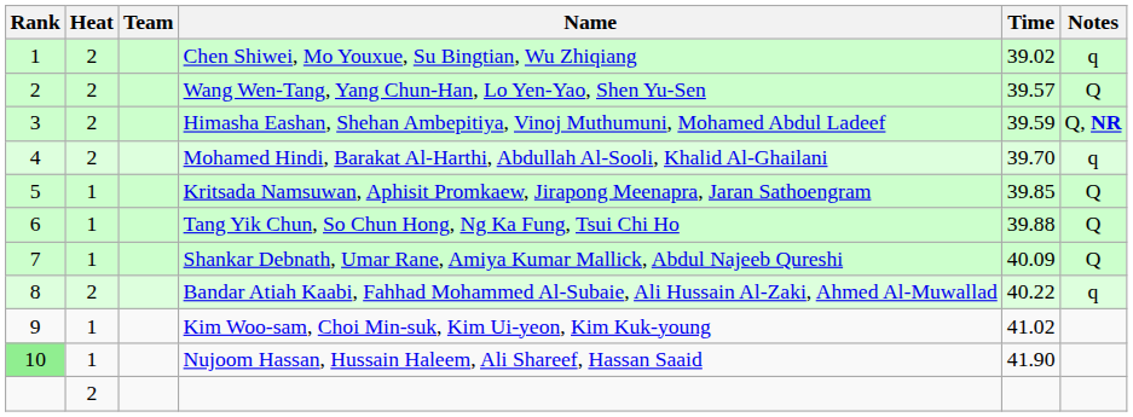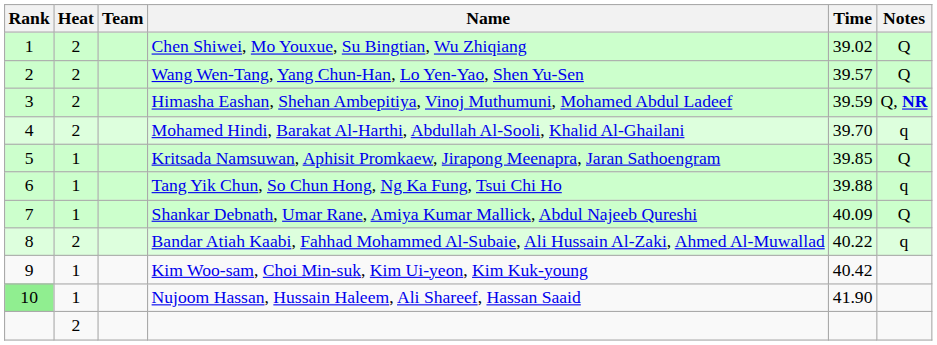Chen Shiwei, Mo Youxue, Su Bingtian, Wu Zhiqiang | Notes: q -> Q
Tang Yik Chun, So Chun Hong, Ng Ka Fung, Tsui Chi Ho | Notes: Q -> q
Kim Woo-sam, Choi Min-suk, Kim Ui-yeon, Kim Kuk-young | Time: 41.02 -> 40.42
